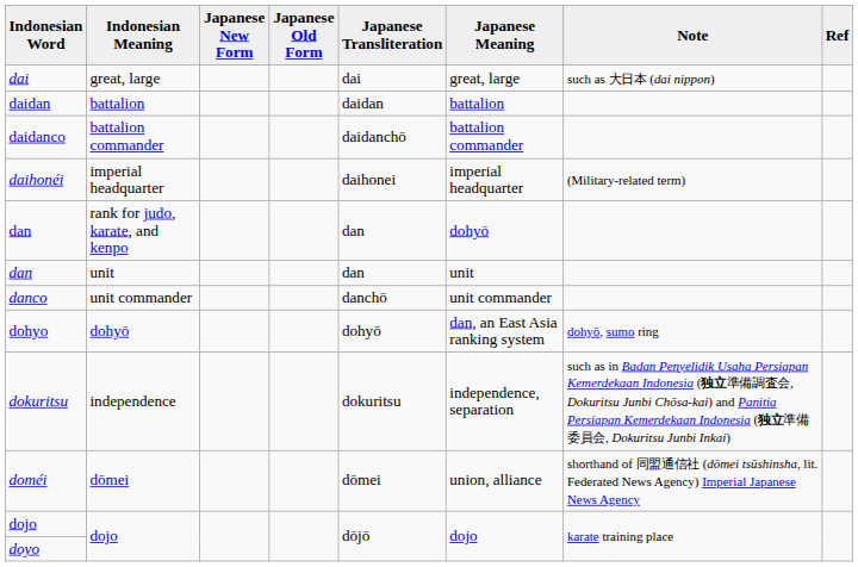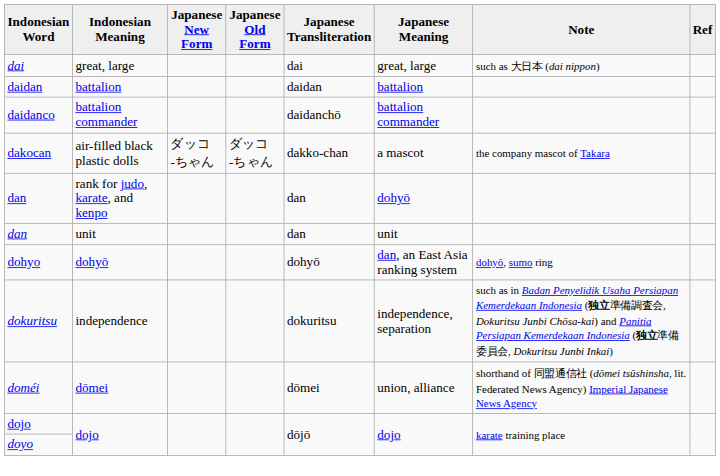- row: daihonéi | imperial headquarter | daihonei | imperial headquarter | (Military-related term)
+ row: dakocan | air-filled black plastic dolls | ダッコ -ちゃん | ダッコ -ちゃん | dakko-chan | a mascot | the company mascot of Takara
- row: danco | unit commander | danchō | unit commander
